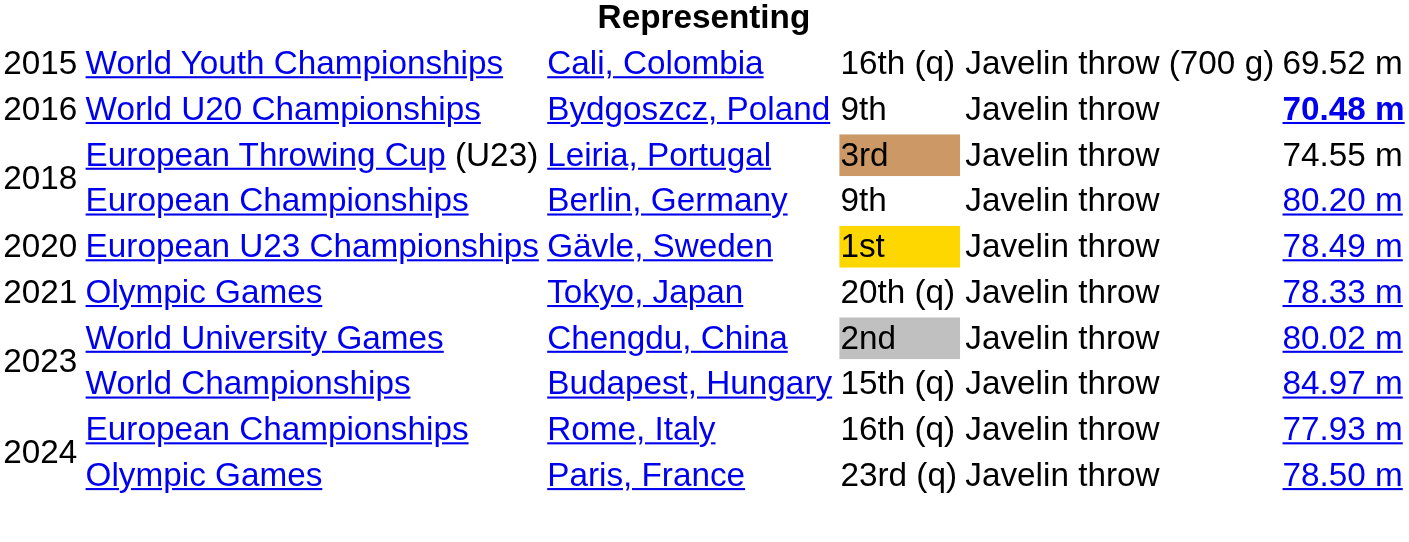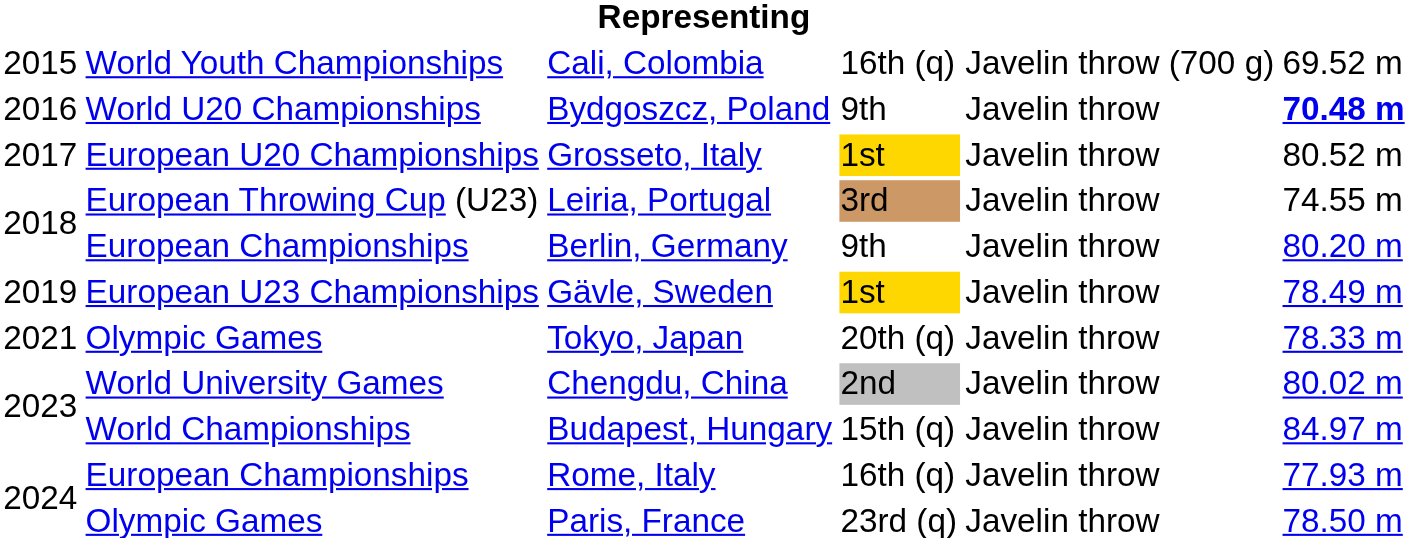+ row: 2017 | European U20 Championships | Grosseto, Italy | 1st | Javelin throw | 80.52 m
Gävle, Sweden | column 1: 2020 -> 2019
